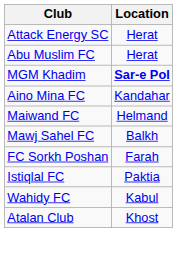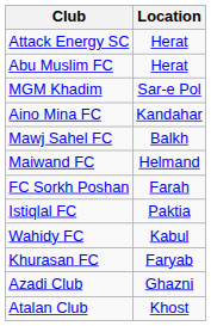MGM Khadim | Location: bold -> normal
rows swapped: Mawj Sahel FC <-> Maiwand FC
+ row: Khurasan FC | Faryab
+ row: Azadi Club | Ghazni
